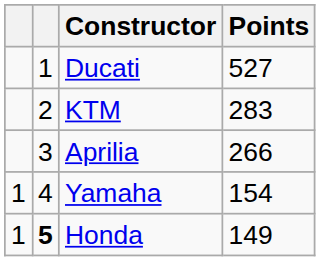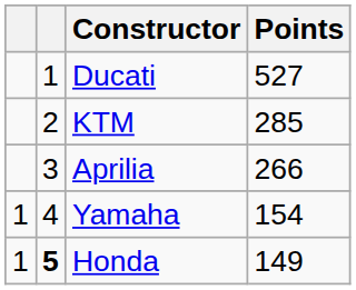KTM | Points: 283 -> 285
